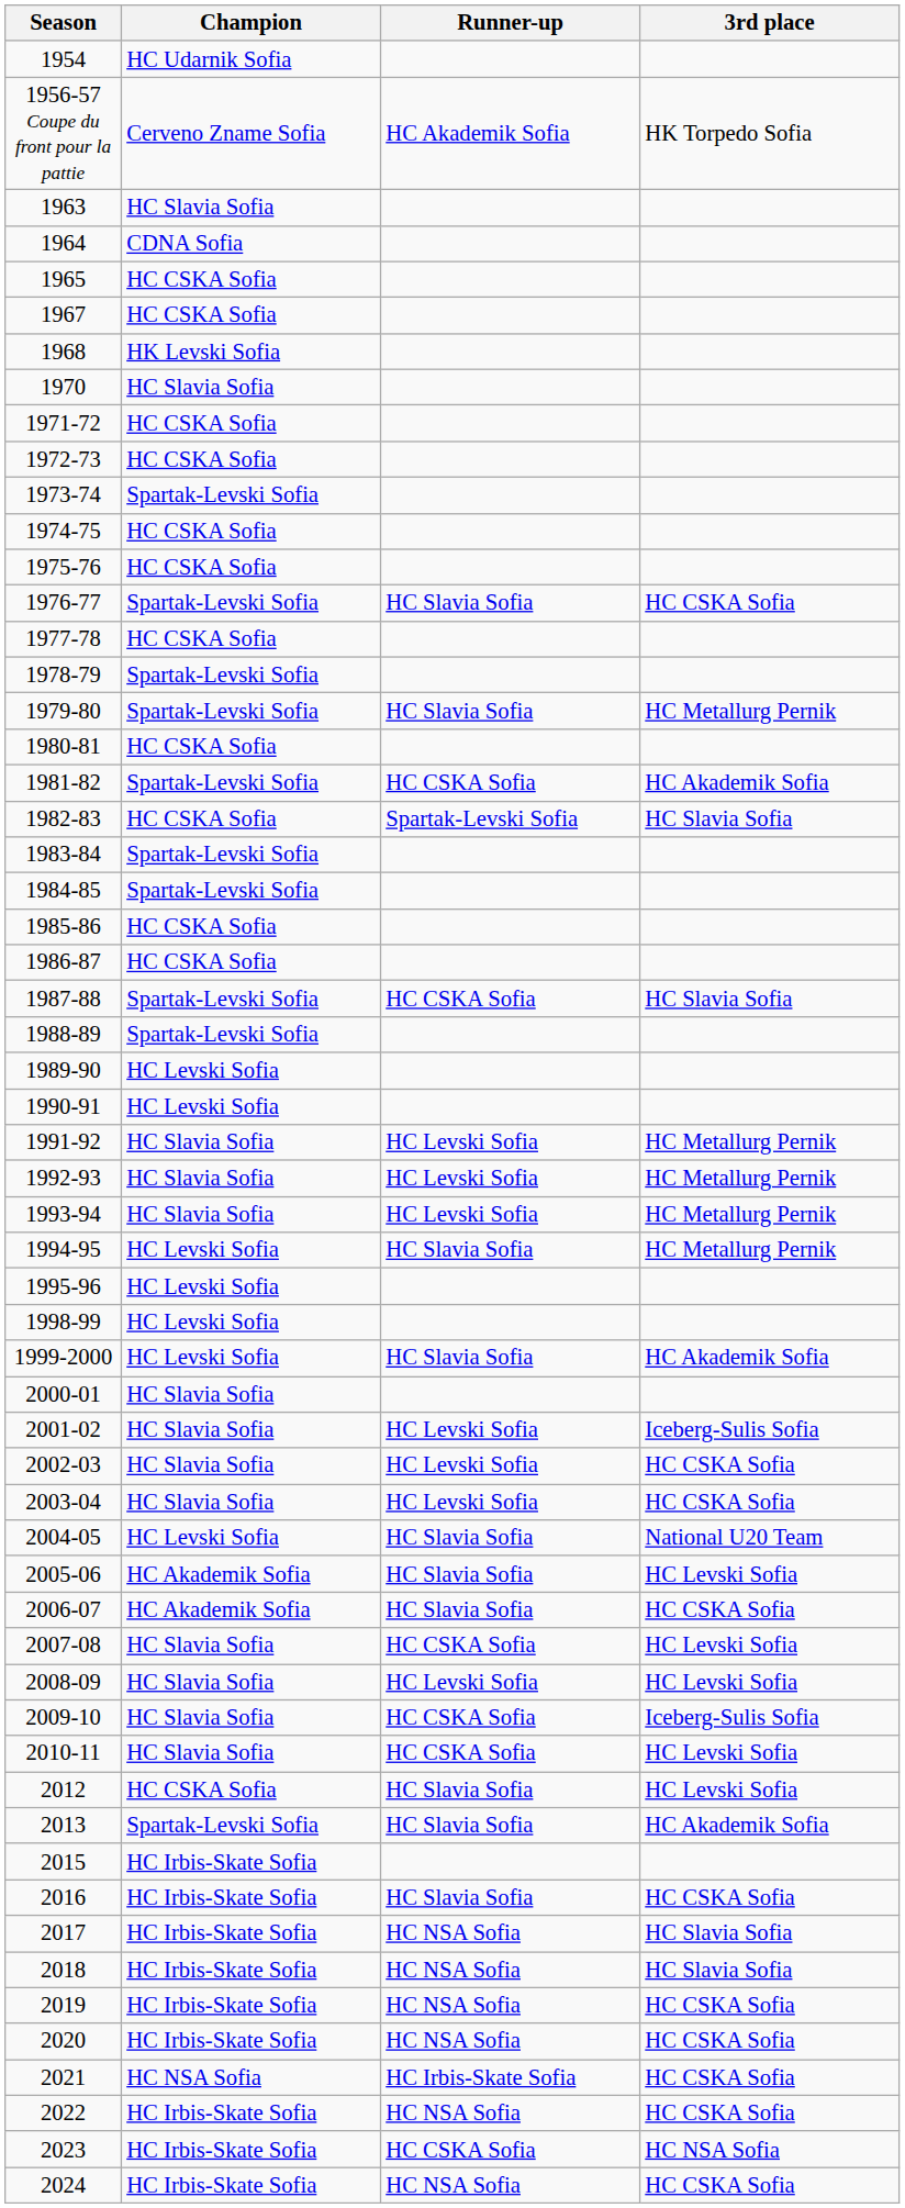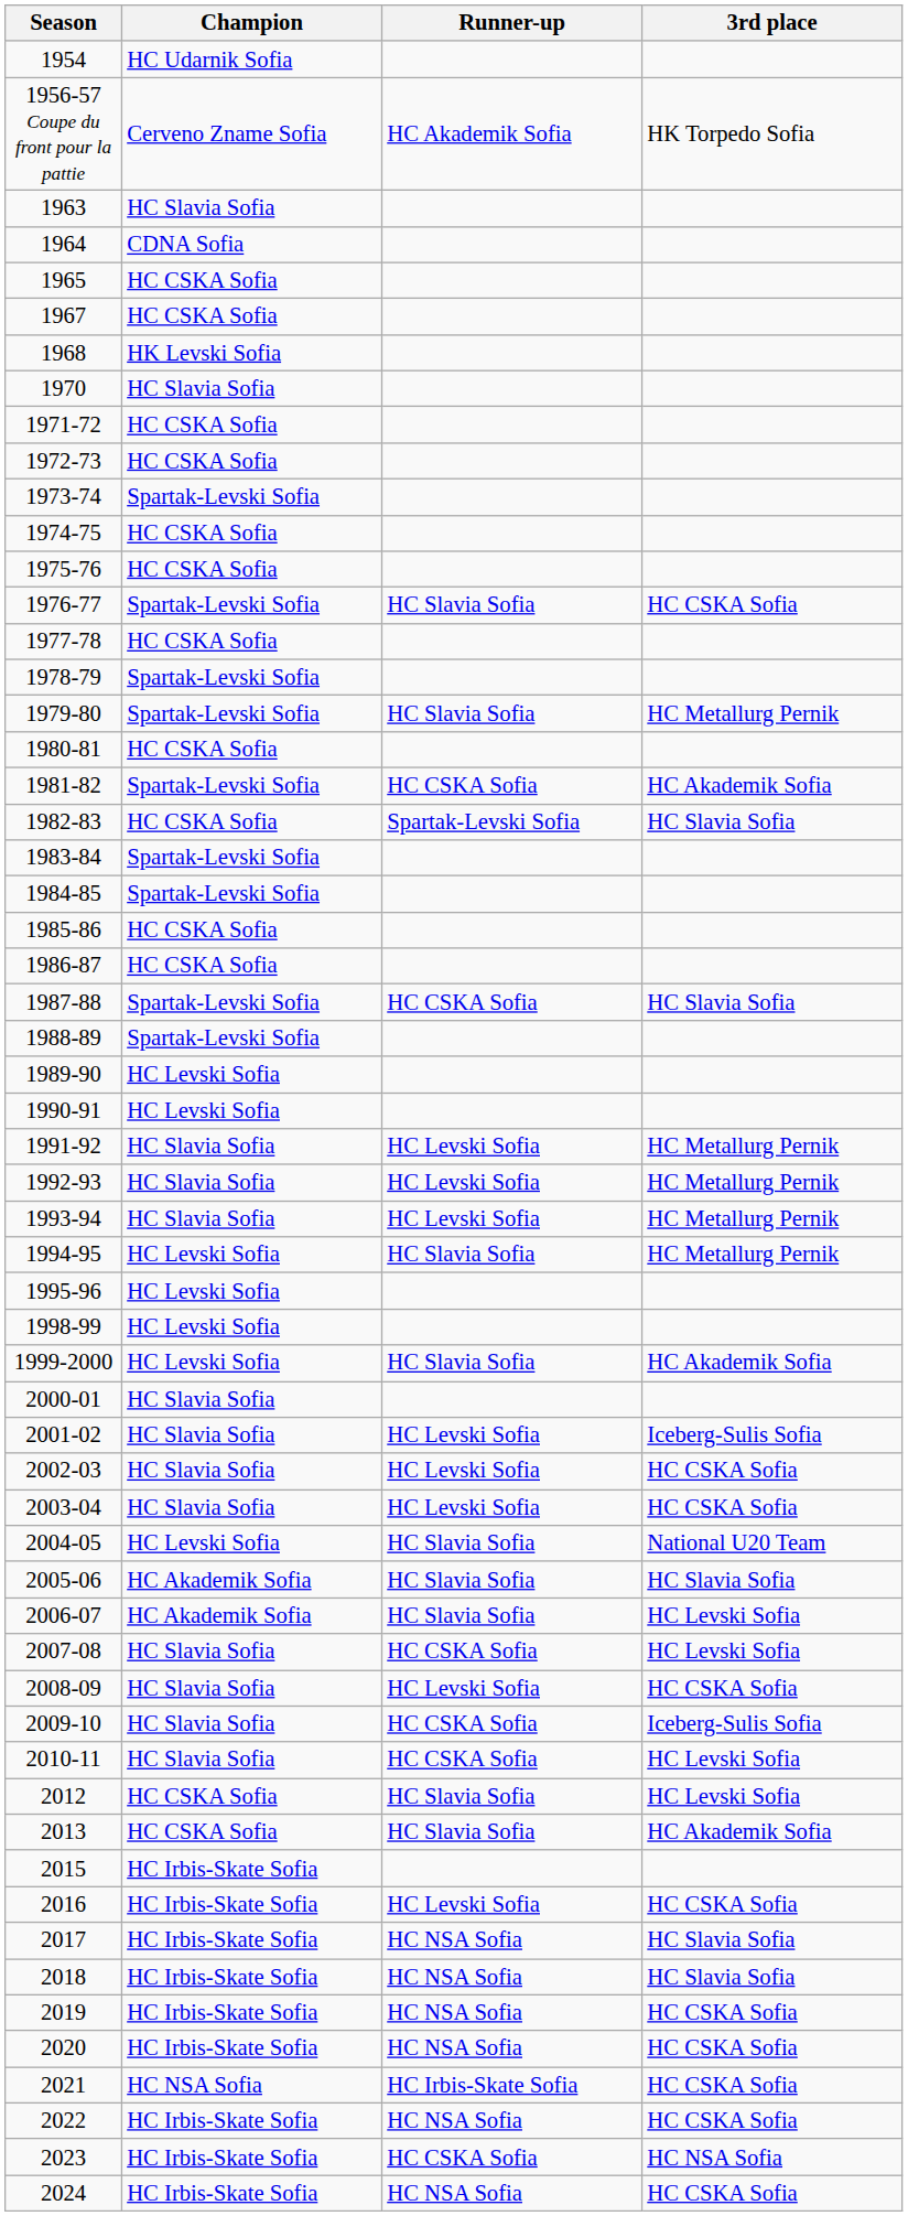2005-06 | 3rd place: HC Levski Sofia -> HC Slavia Sofia
2006-07 | 3rd place: HC CSKA Sofia -> HC Levski Sofia
2008-09 | 3rd place: HC Levski Sofia -> HC CSKA Sofia
2013 | Champion: Spartak-Levski Sofia -> HC CSKA Sofia
2016 | Runner-up: HC Slavia Sofia -> HC Levski Sofia
